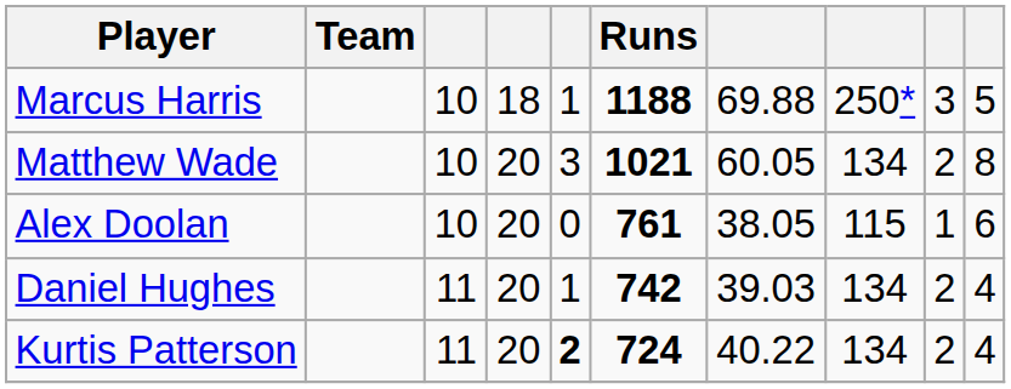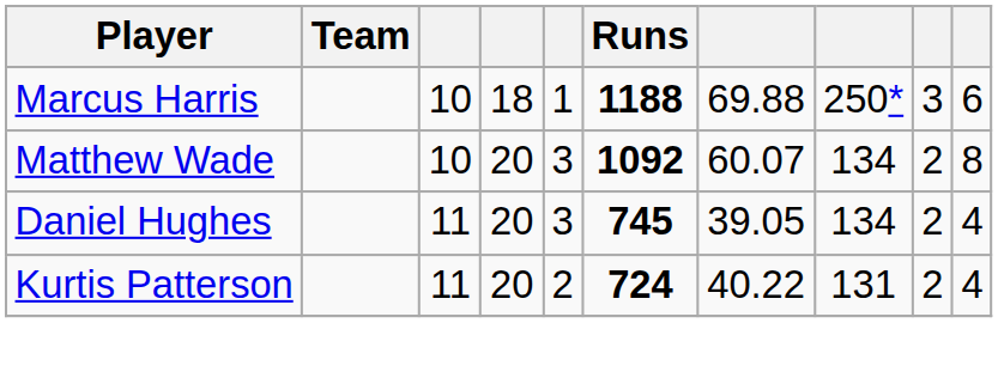Marcus Harris | column 10: 5 -> 6
Matthew Wade | Runs: 1021 -> 1092
Matthew Wade | column 7: 60.05 -> 60.07
- row: Alex Doolan | 10 | 20 | 0 | 761 | 38.05 | 115 | 1 | 6
Daniel Hughes | column 5: 1 -> 3
Daniel Hughes | Runs: 742 -> 745
Daniel Hughes | column 7: 39.03 -> 39.05
Kurtis Patterson | column 5: bold -> normal
Kurtis Patterson | column 8: 134 -> 131
